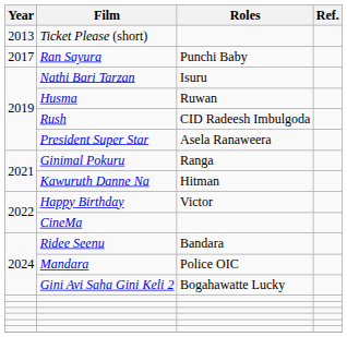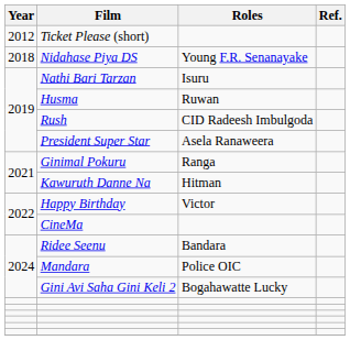Ticket Please (short) | Year: 2013 -> 2012
- row: 2017 | Ran Sayura | Punchi Baby
+ row: 2018 | Nidahase Piya DS | Young F.R. Senanayake
